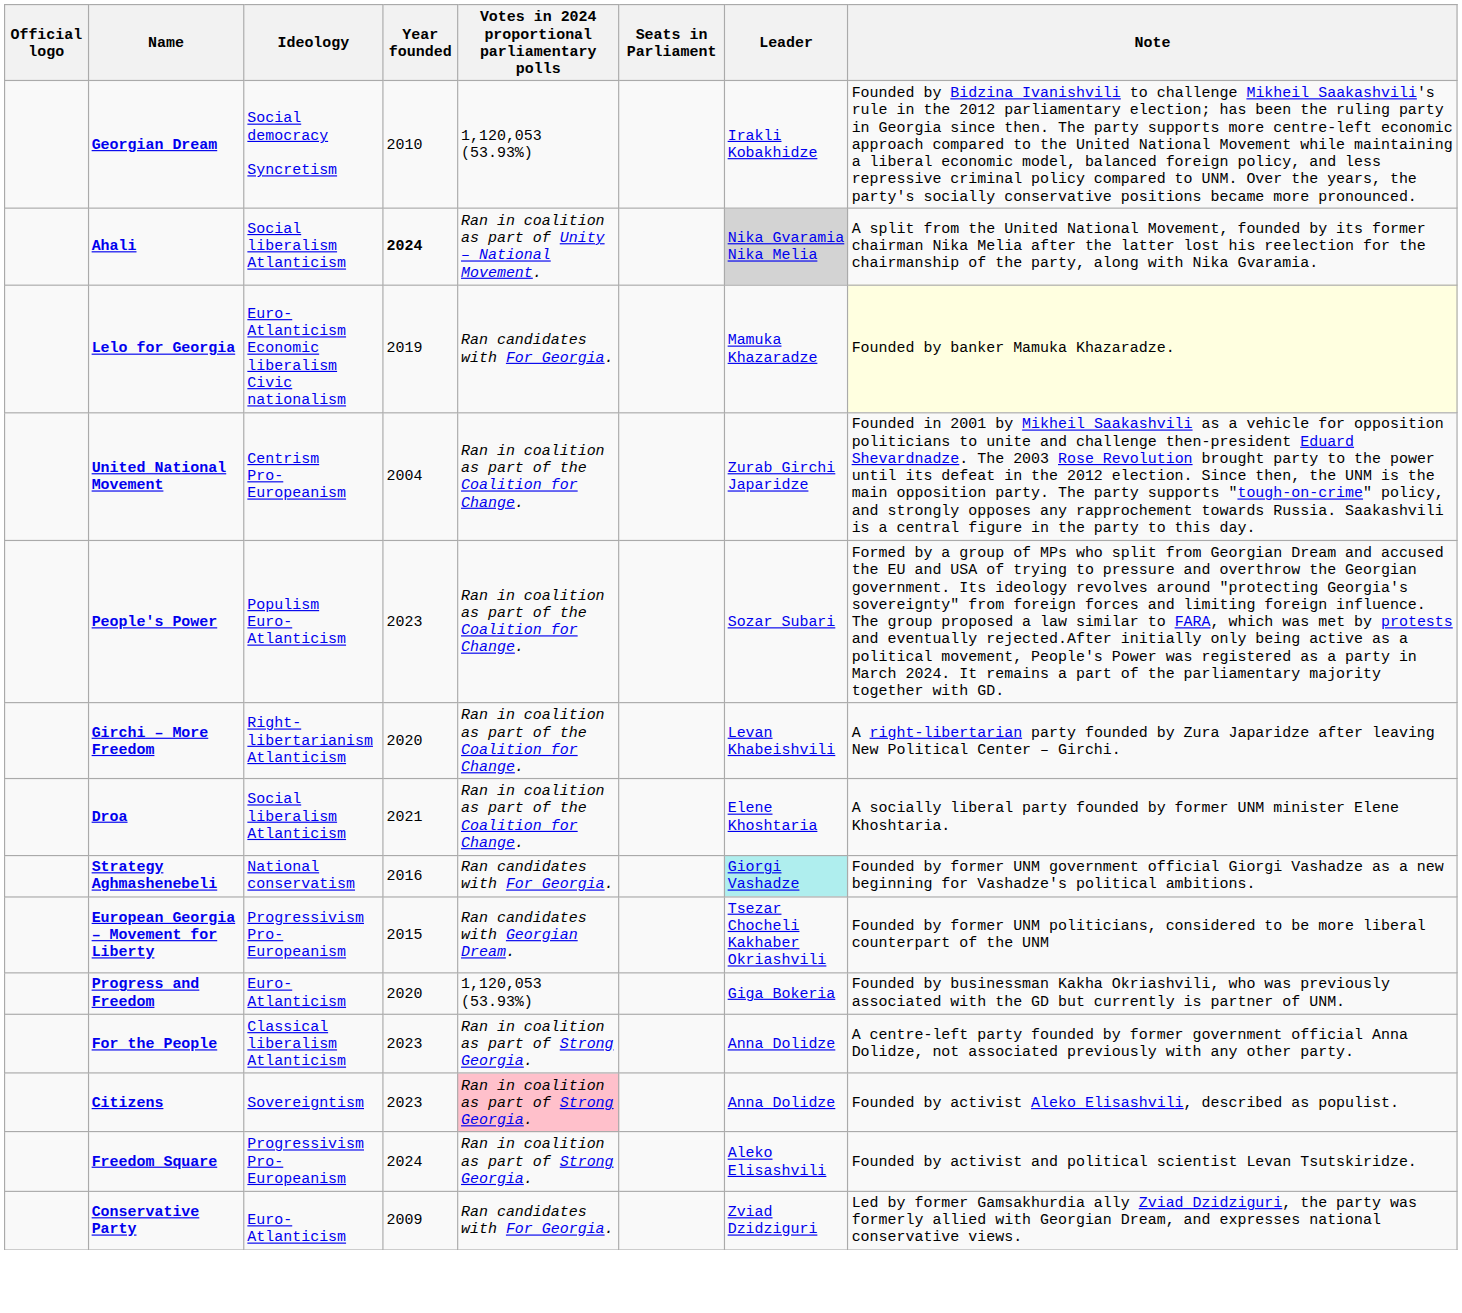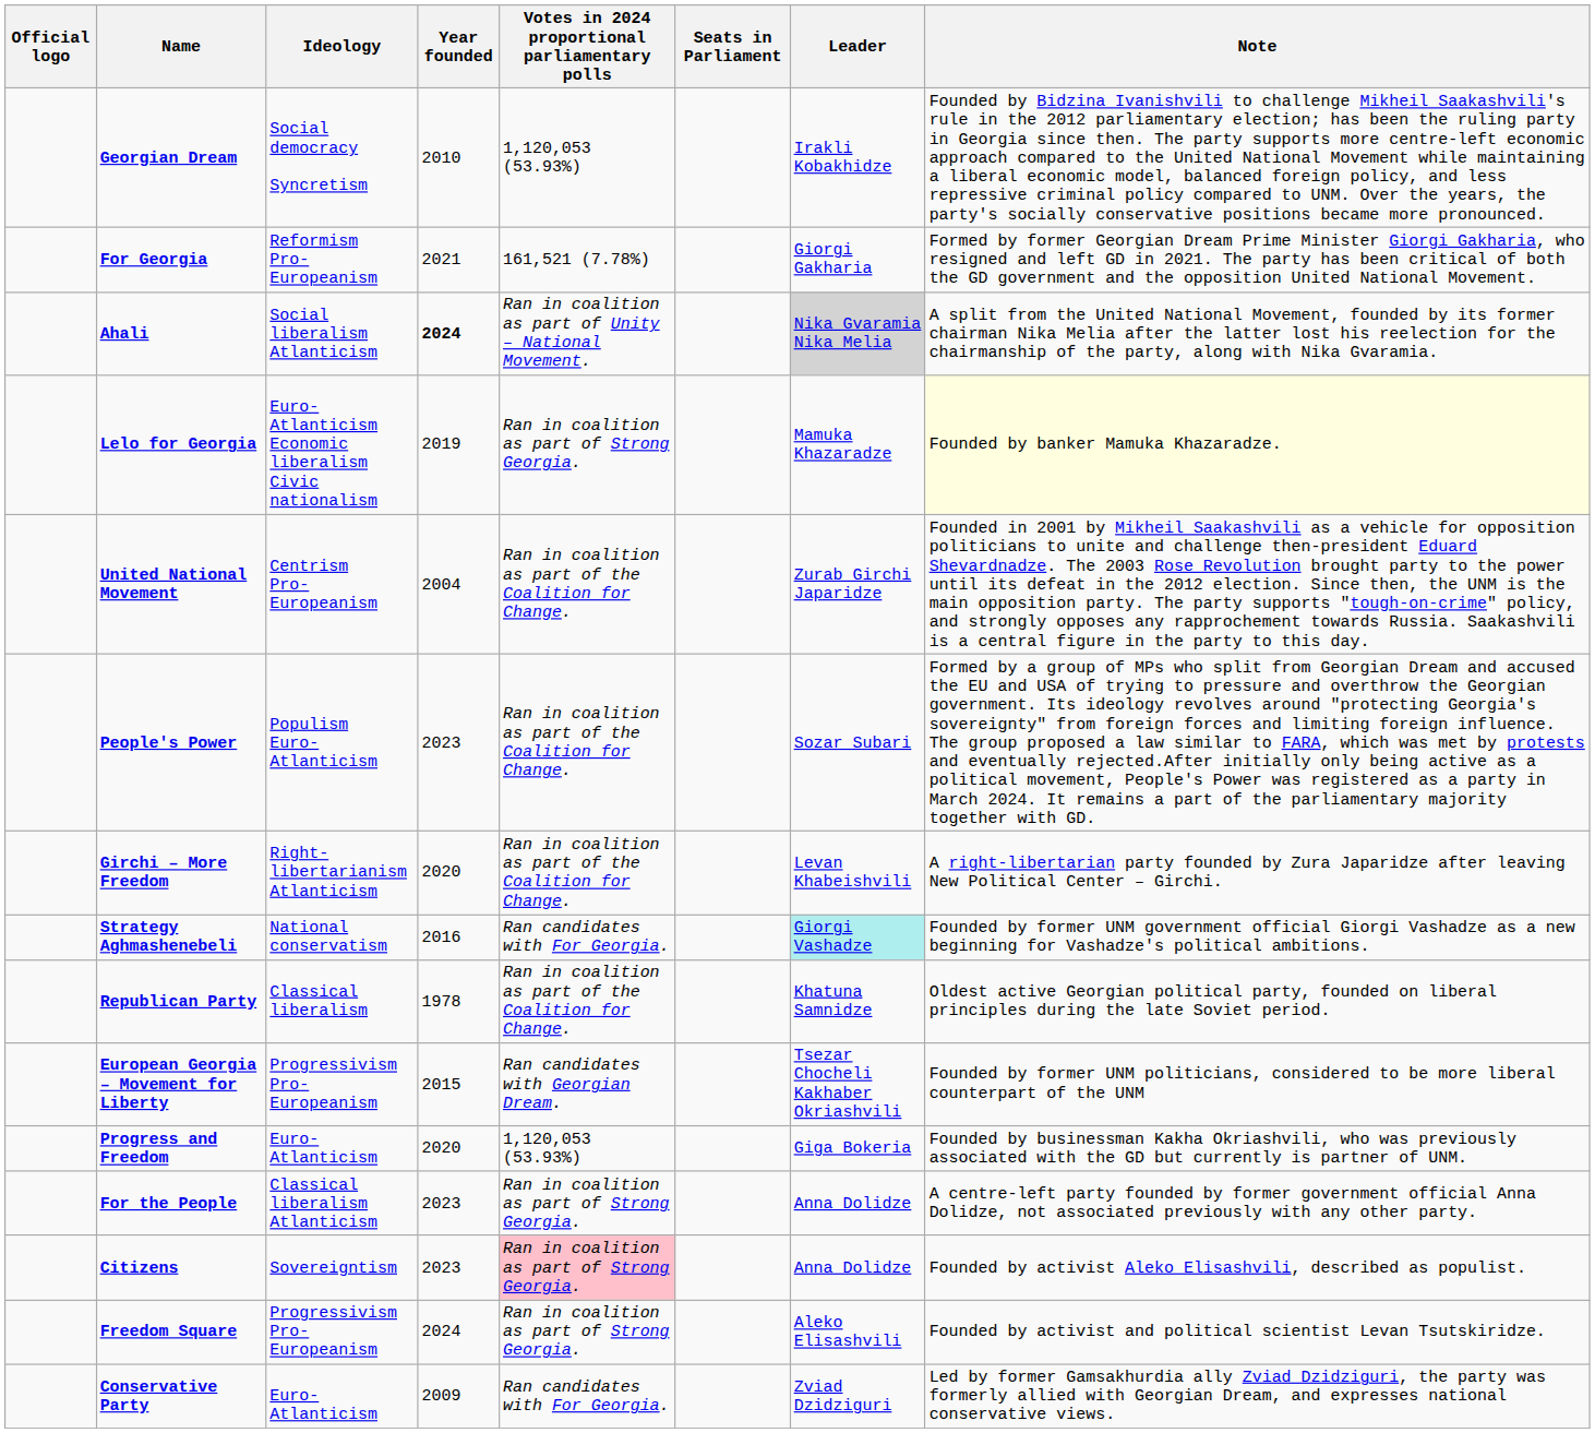+ row: For Georgia | Reformism Pro-Europeanism | 2021 | 161,521 (7.78%) | Giorgi Gakharia | Formed by former Georgian Dream Prime Minister Giorgi Gakharia, who resigned and left GD in 2021. The party has been critical of both the GD government and the opposition United National Movement.
Lelo for Georgia | Votes in 2024 proportional parliamentary polls: Ran candidates with For Georgia. -> Ran in coalition as part of Strong Georgia.
- row: Droa | Social liberalism Atlanticism | 2021 | Ran in coalition as part of the Coalition for Change. | Elene Khoshtaria | A socially liberal party founded by former UNM minister Elene Khoshtaria.
+ row: Republican Party | Classical liberalism | 1978 | Ran in coalition as part of the Coalition for Change. | Khatuna Samnidze | Oldest active Georgian political party, founded on liberal principles during the late Soviet period.
